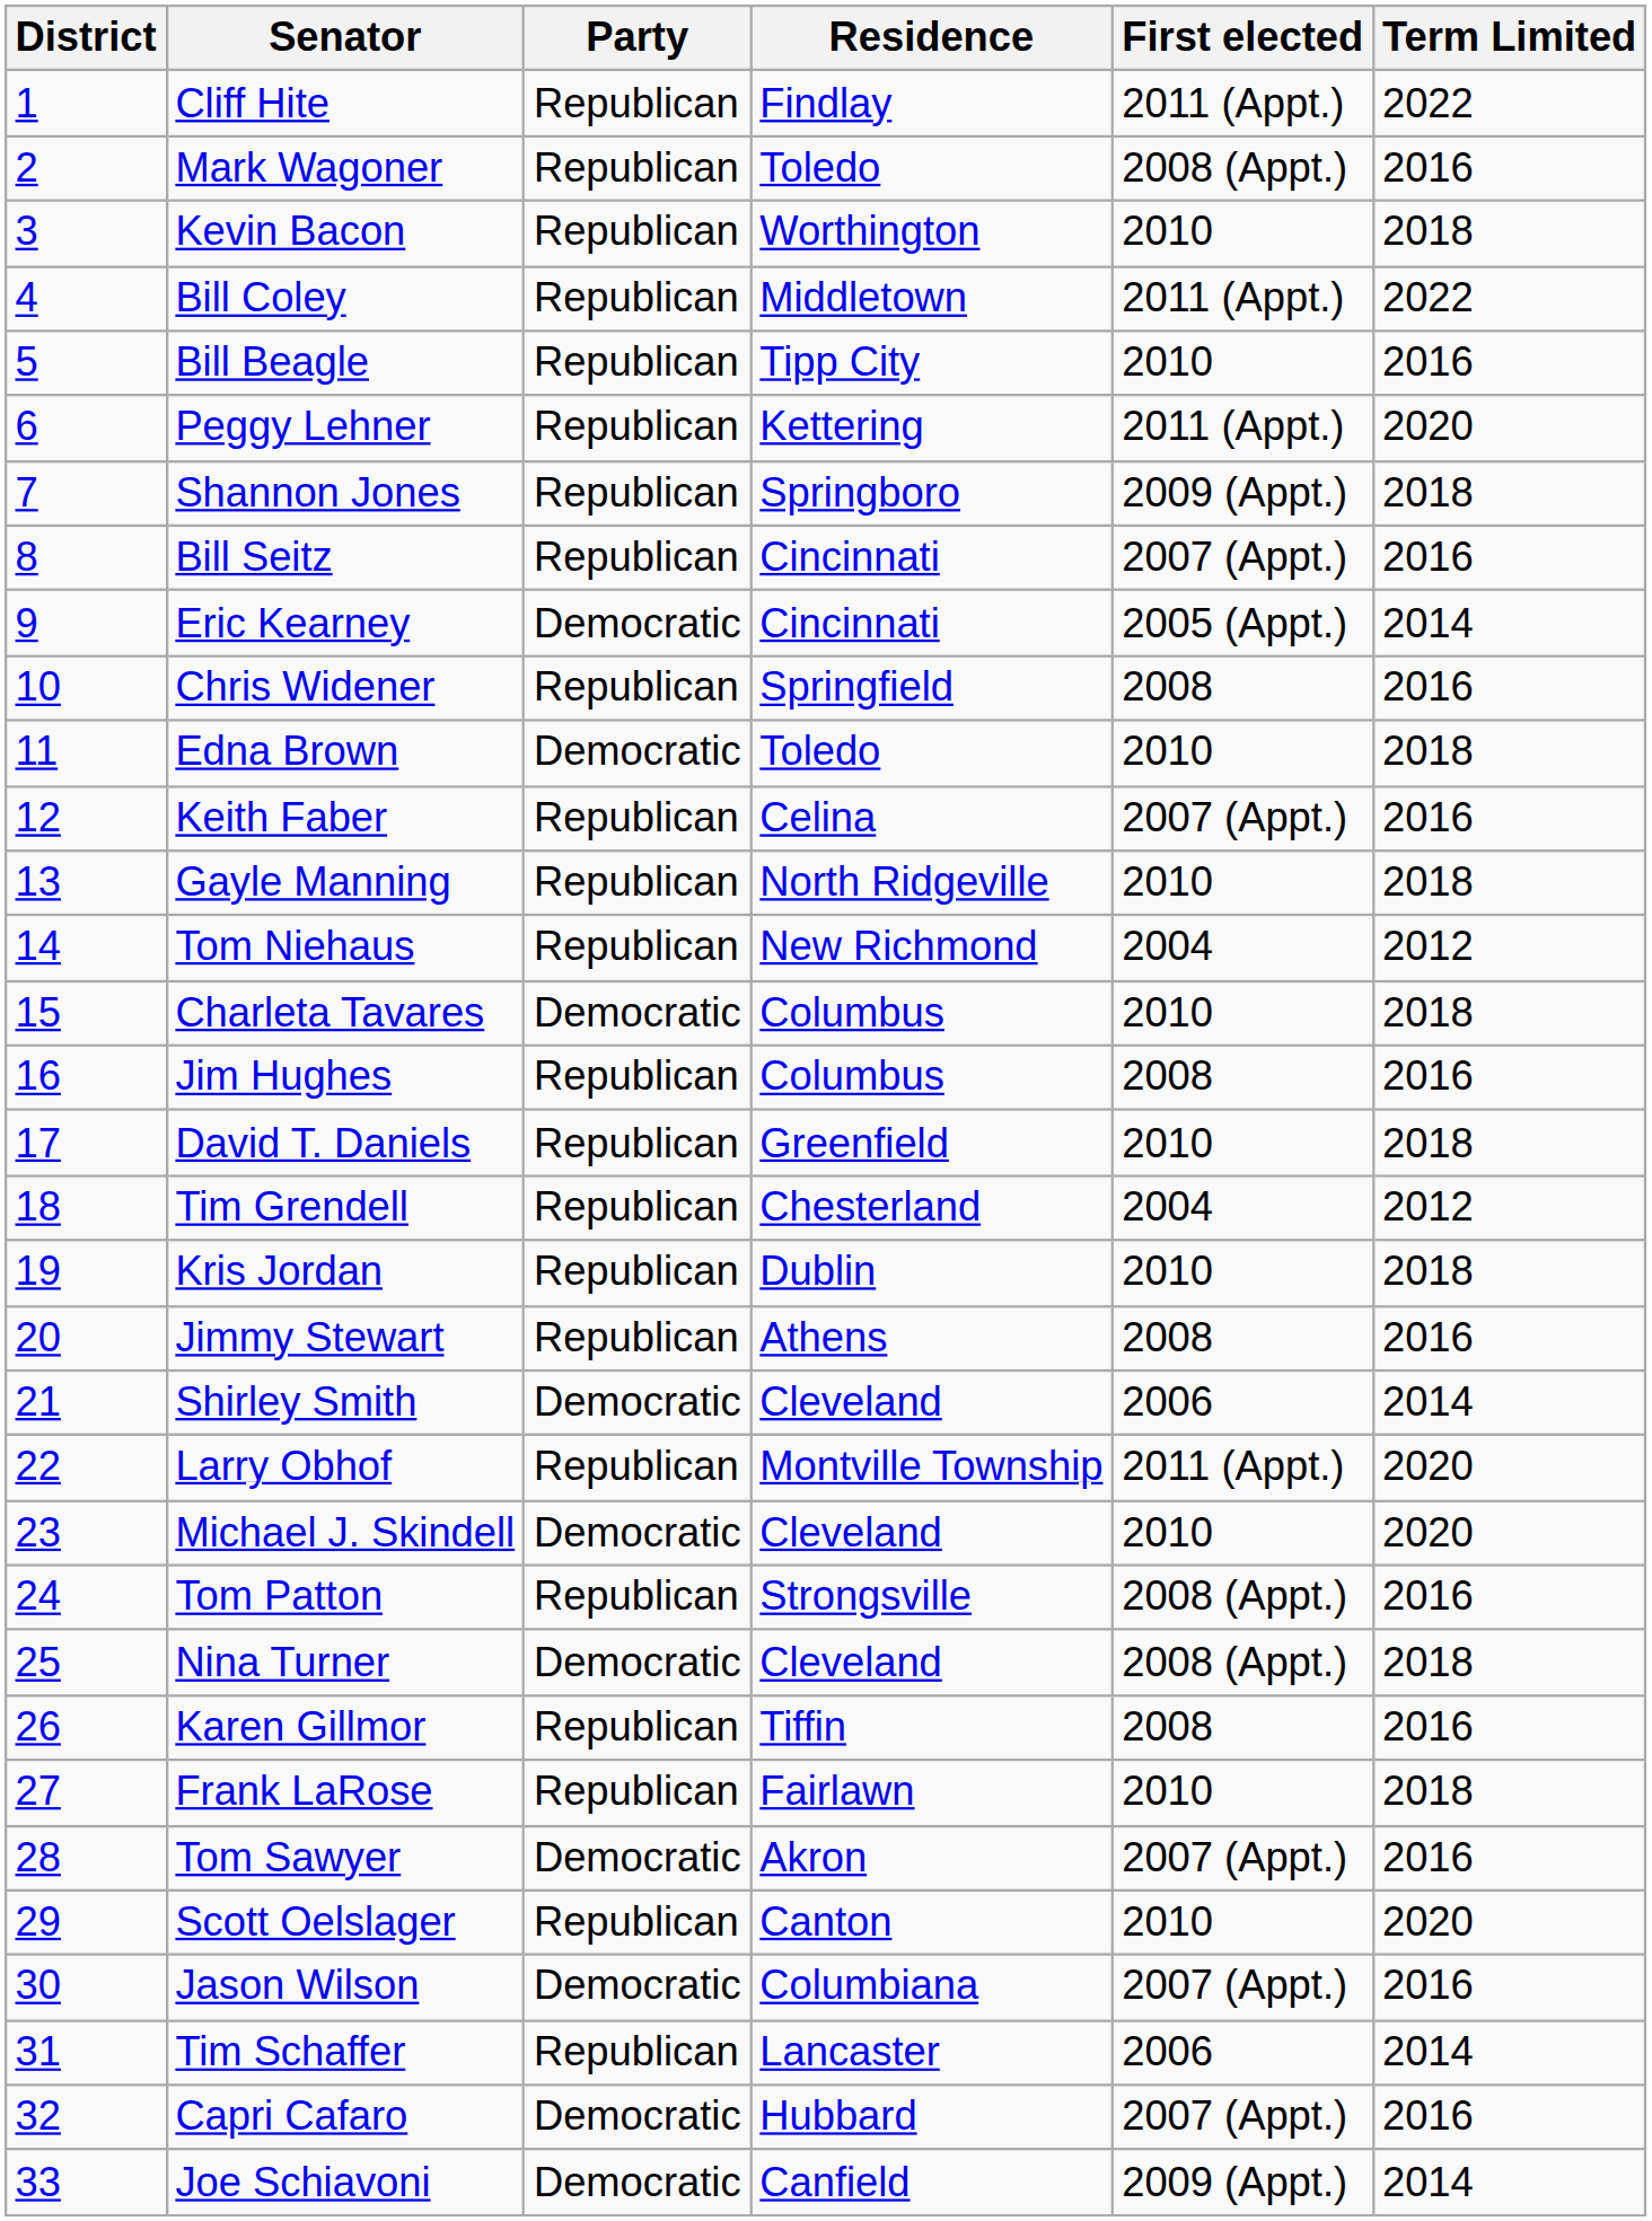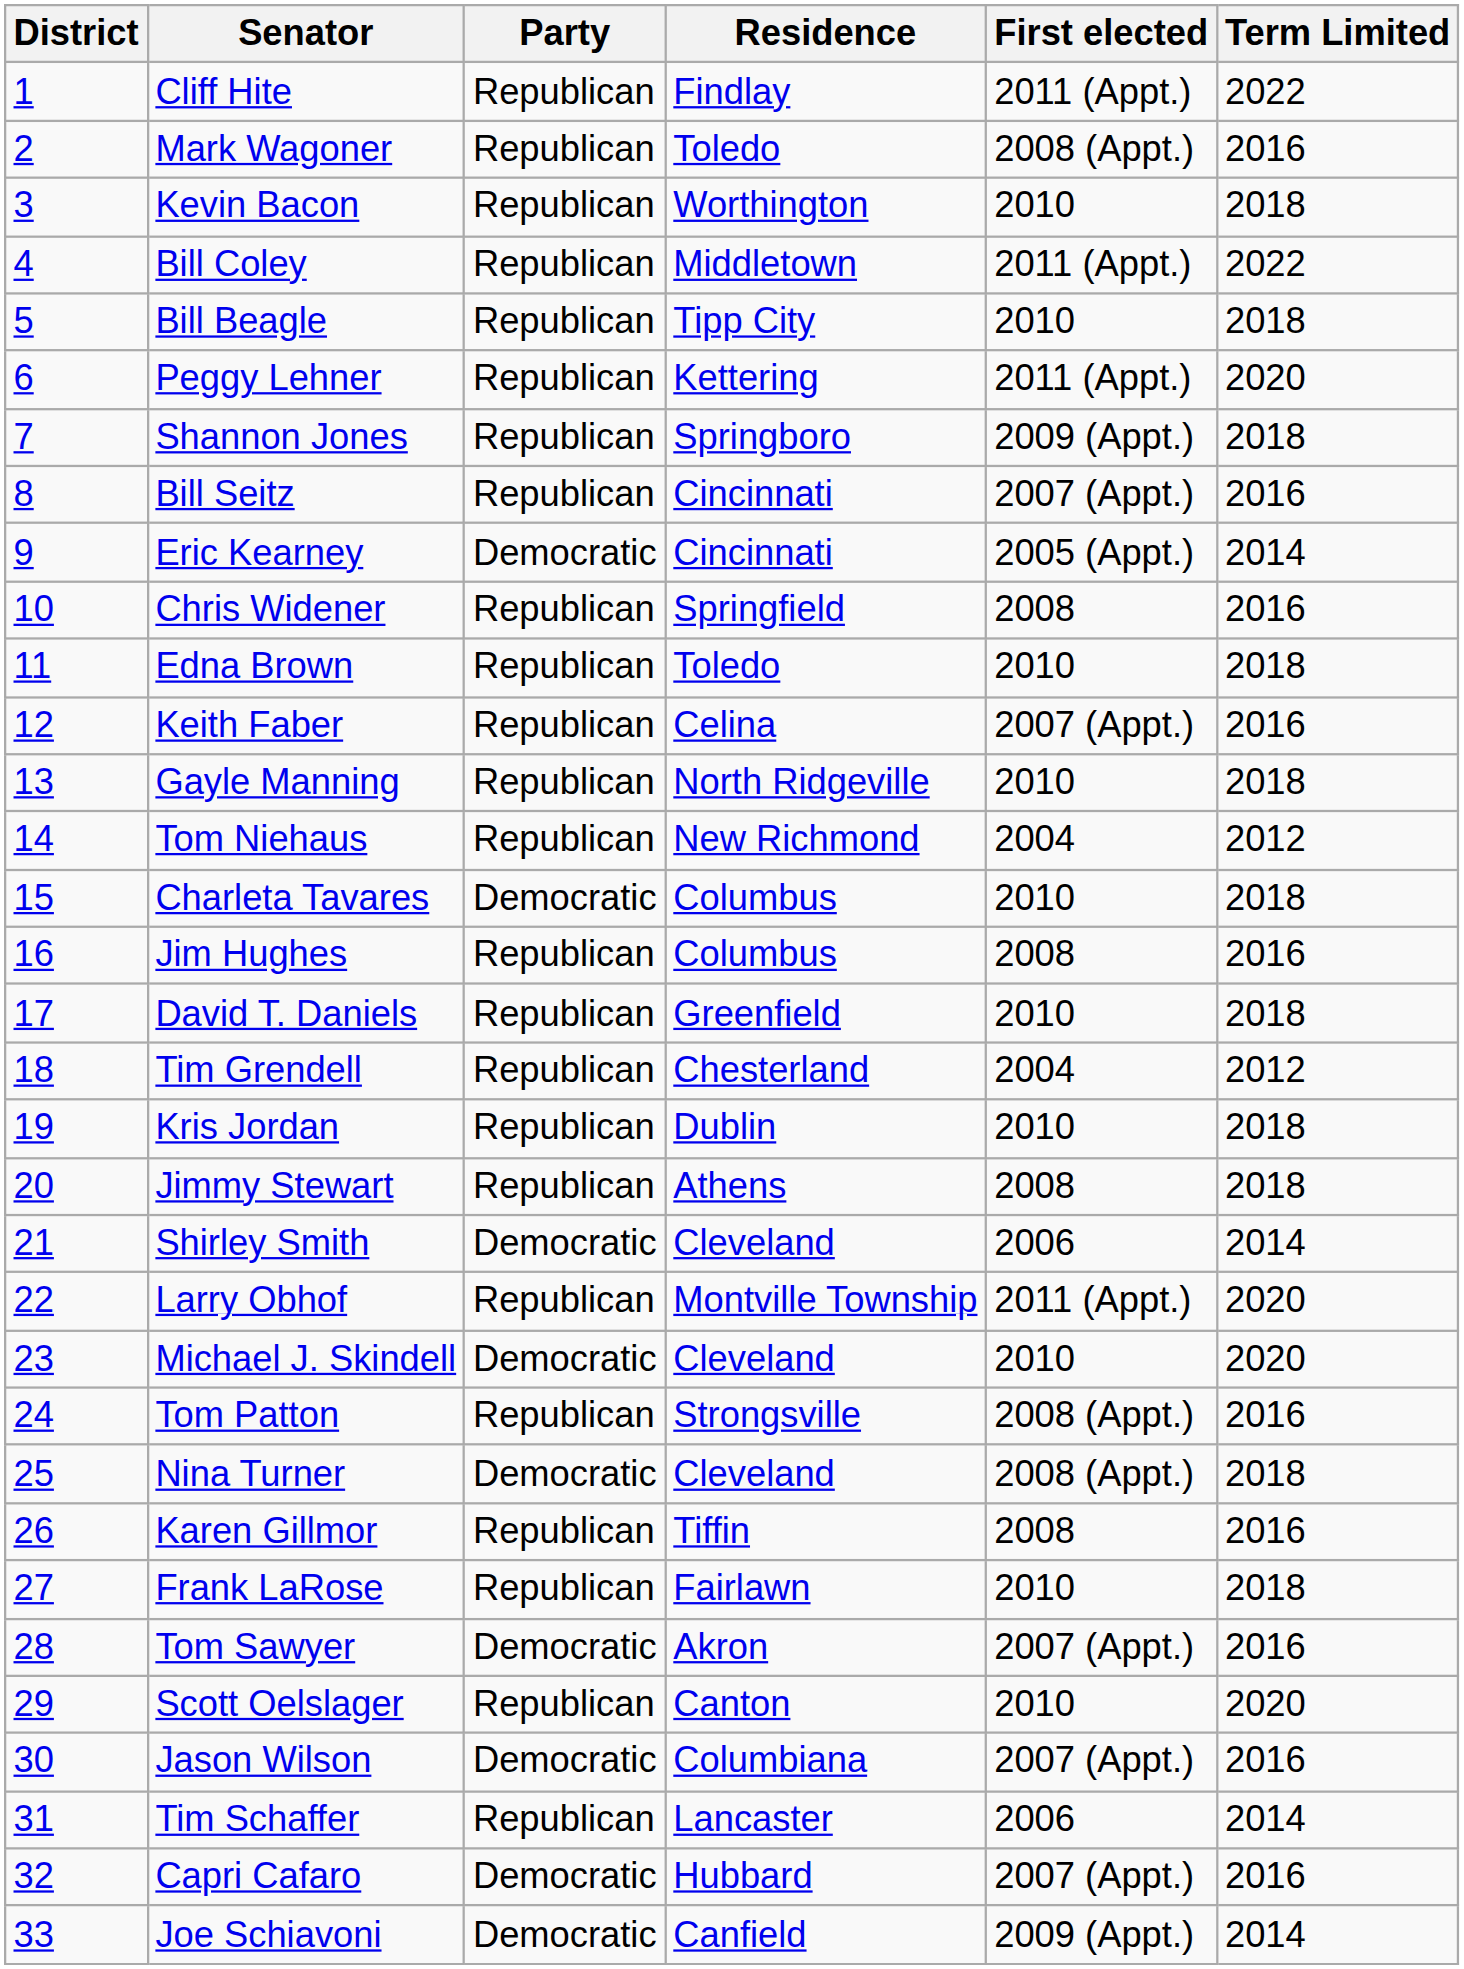Bill Beagle | Term Limited: 2016 -> 2018
Edna Brown | Party: Democratic -> Republican
Jimmy Stewart | Term Limited: 2016 -> 2018
